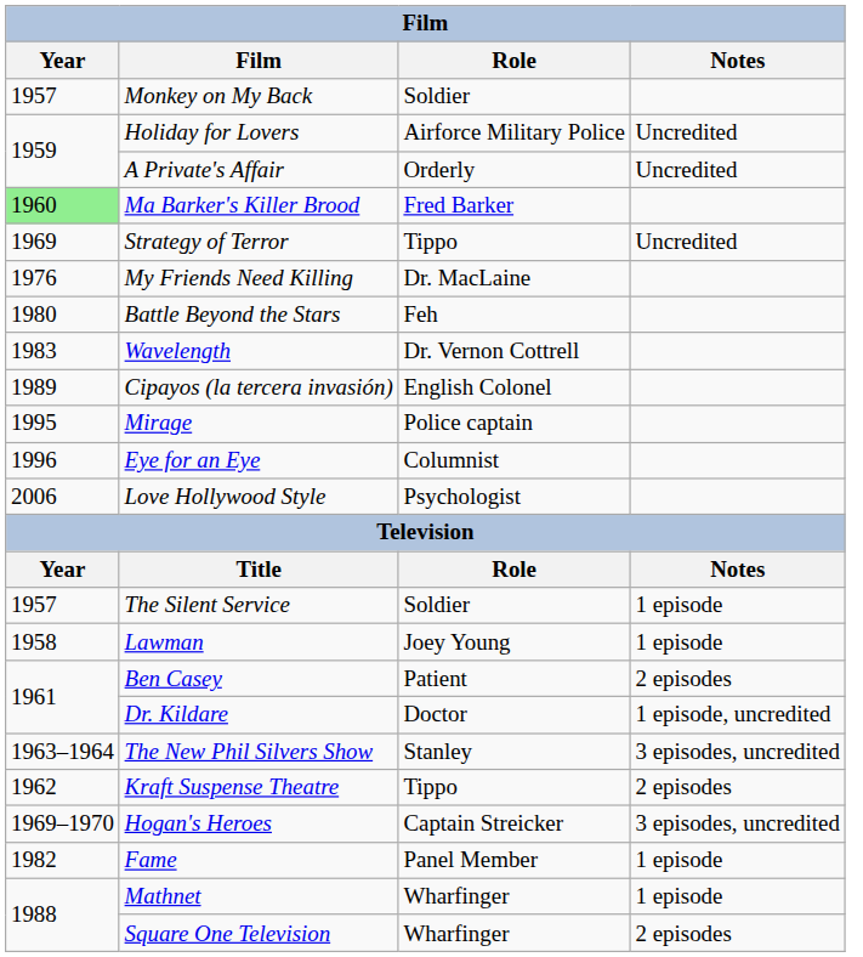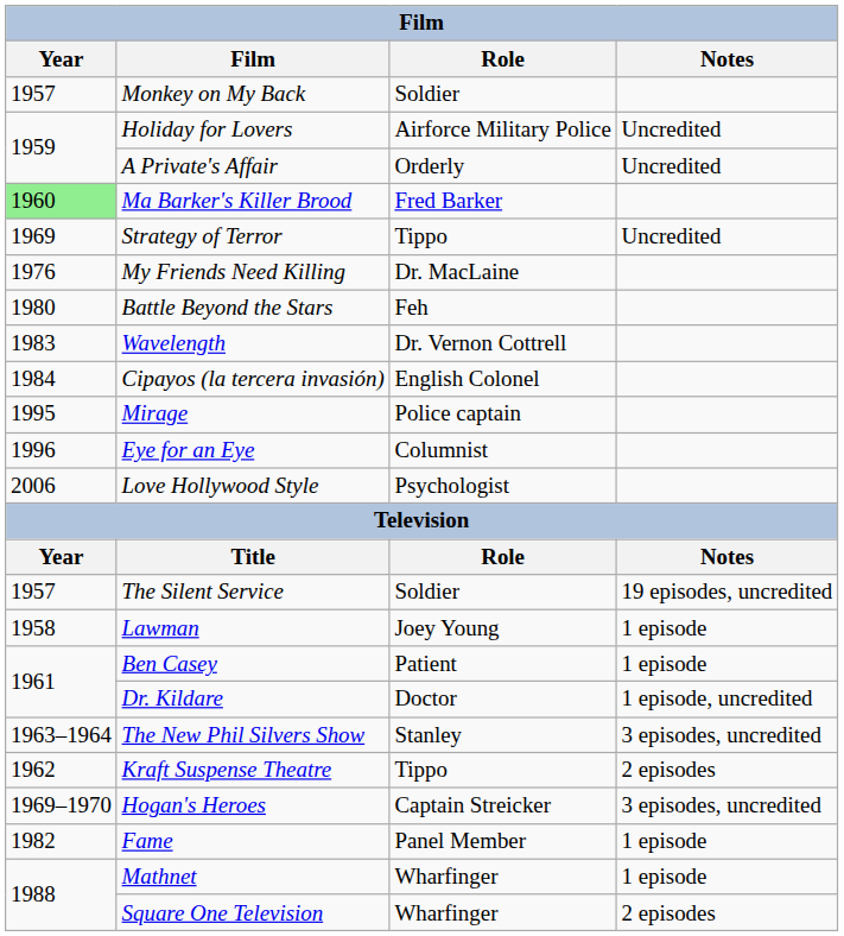Cipayos (la tercera invasión) | Year: 1989 -> 1984
The Silent Service | Notes: 1 episode -> 19 episodes, uncredited
Ben Casey | Notes: 2 episodes -> 1 episode
